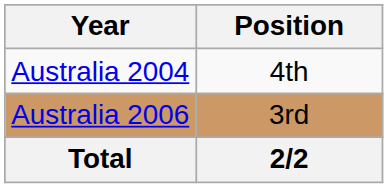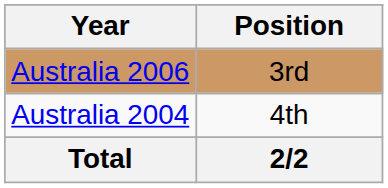rows swapped: Australia 2004 <-> Australia 2006
